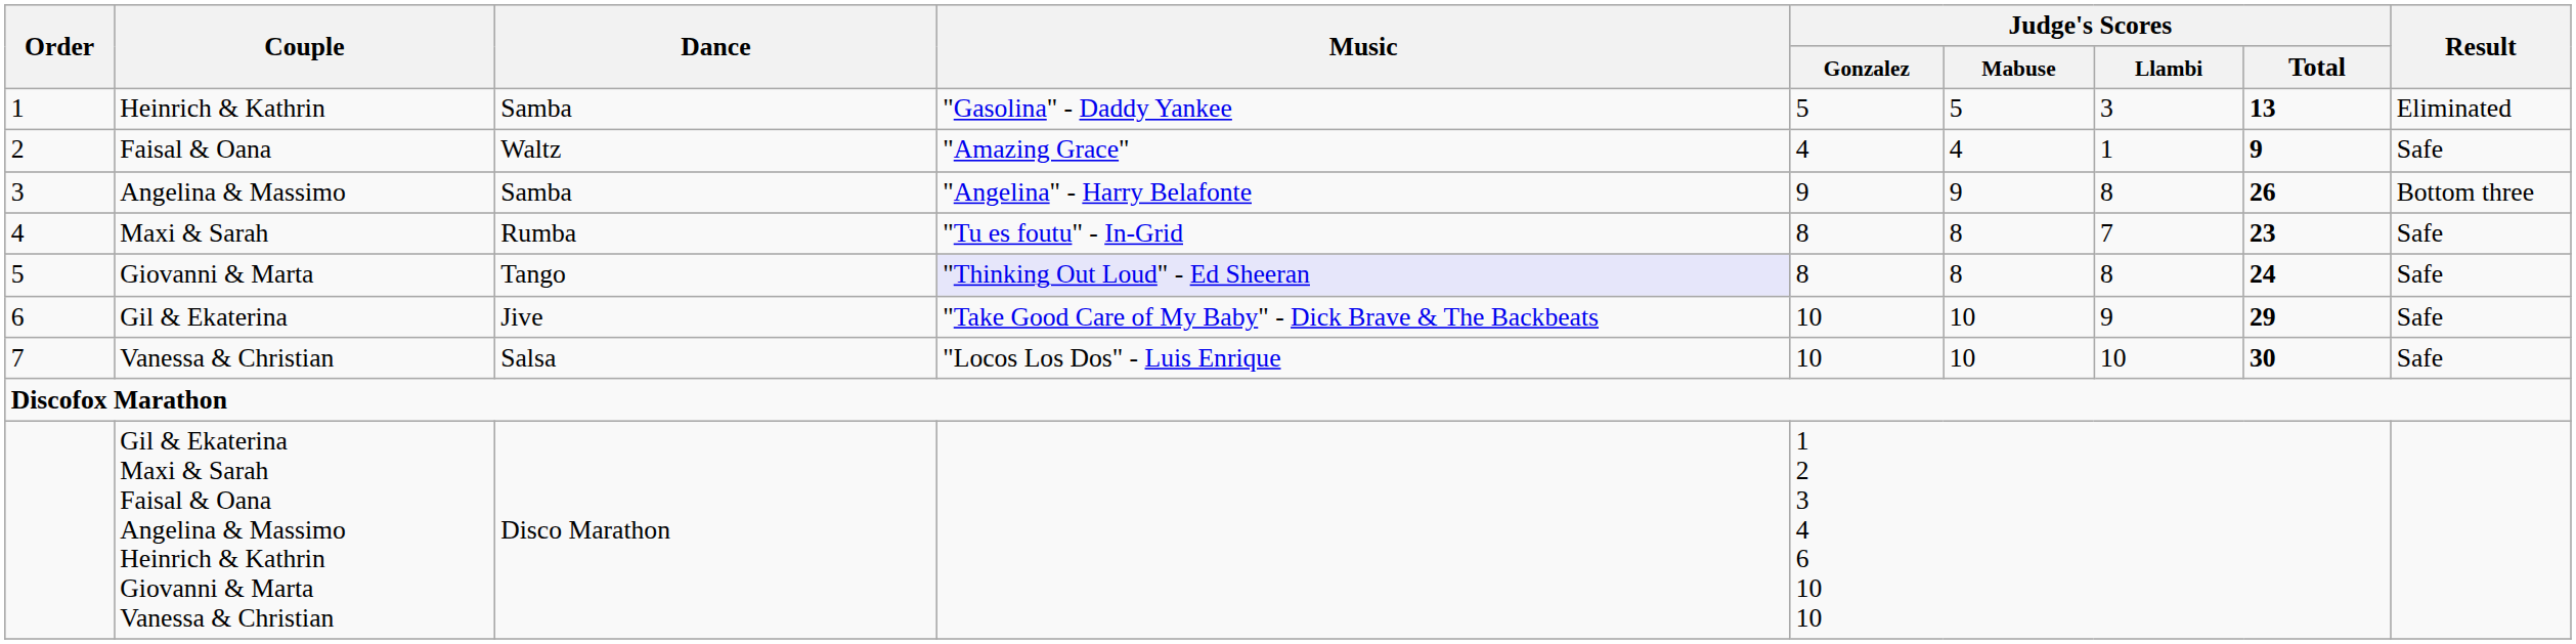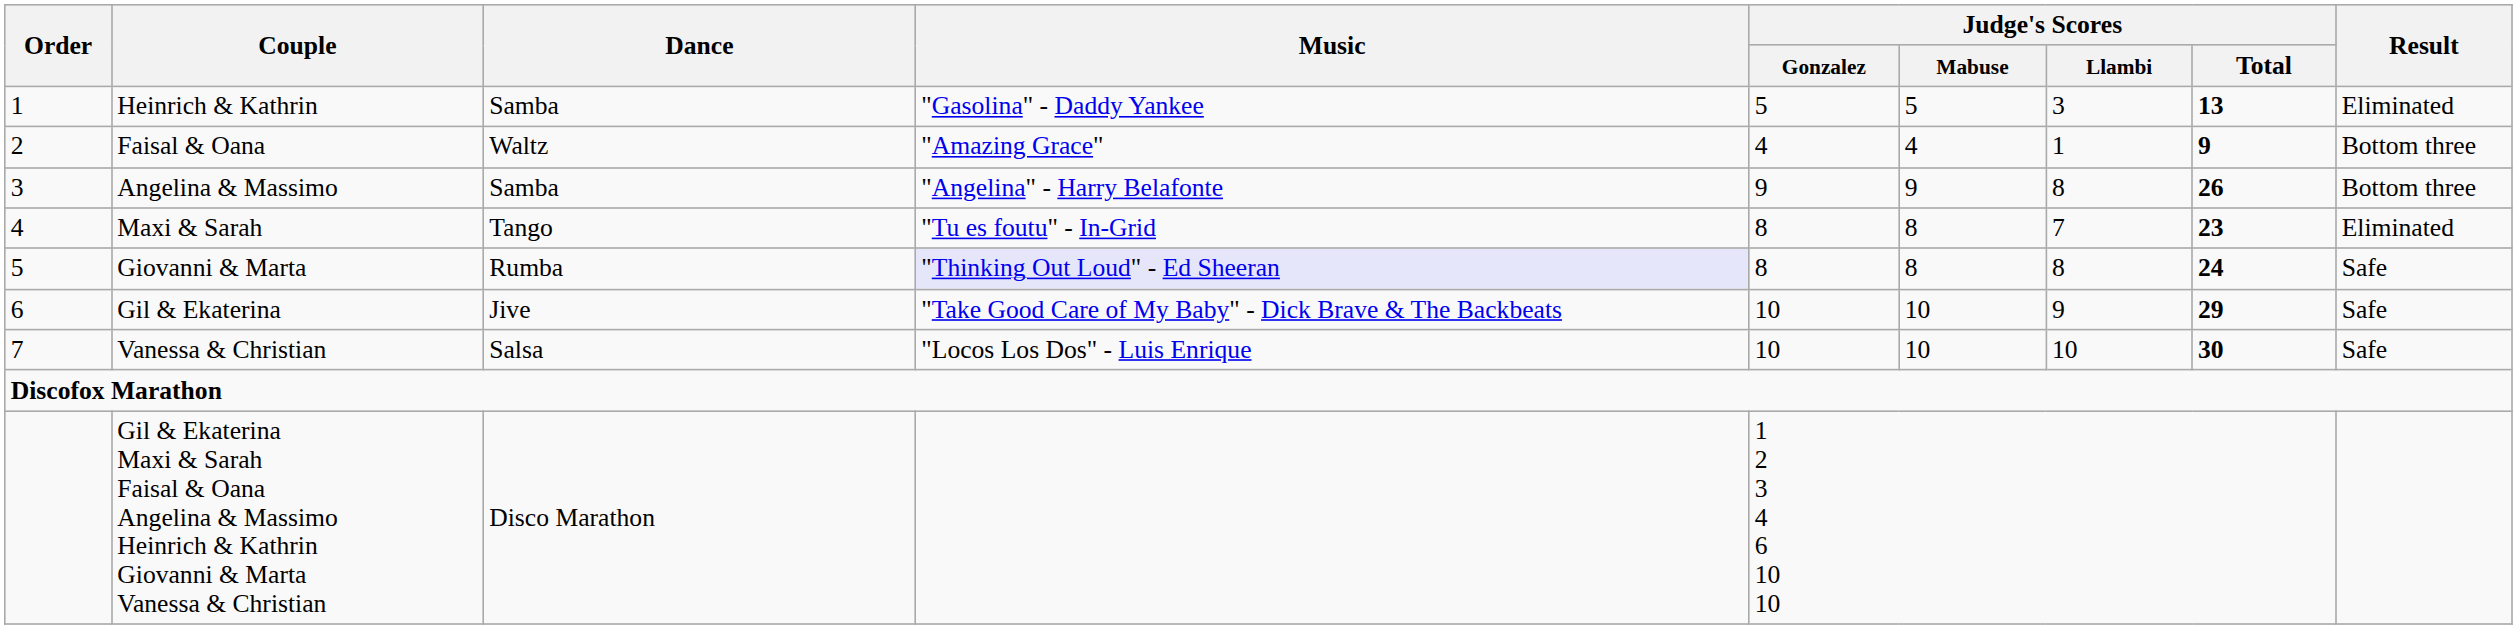Faisal & Oana | Result: Safe -> Bottom three
Maxi & Sarah | Dance: Rumba -> Tango
Maxi & Sarah | Result: Safe -> Eliminated
Giovanni & Marta | Dance: Tango -> Rumba
